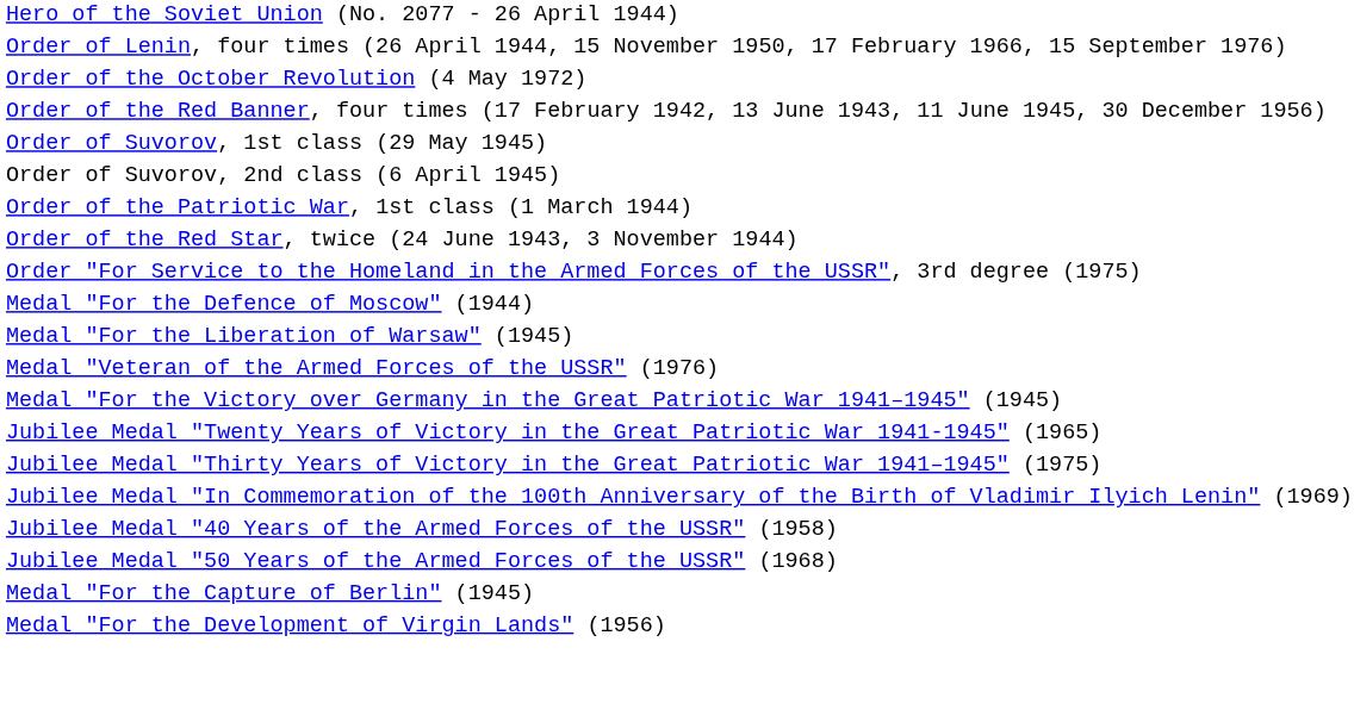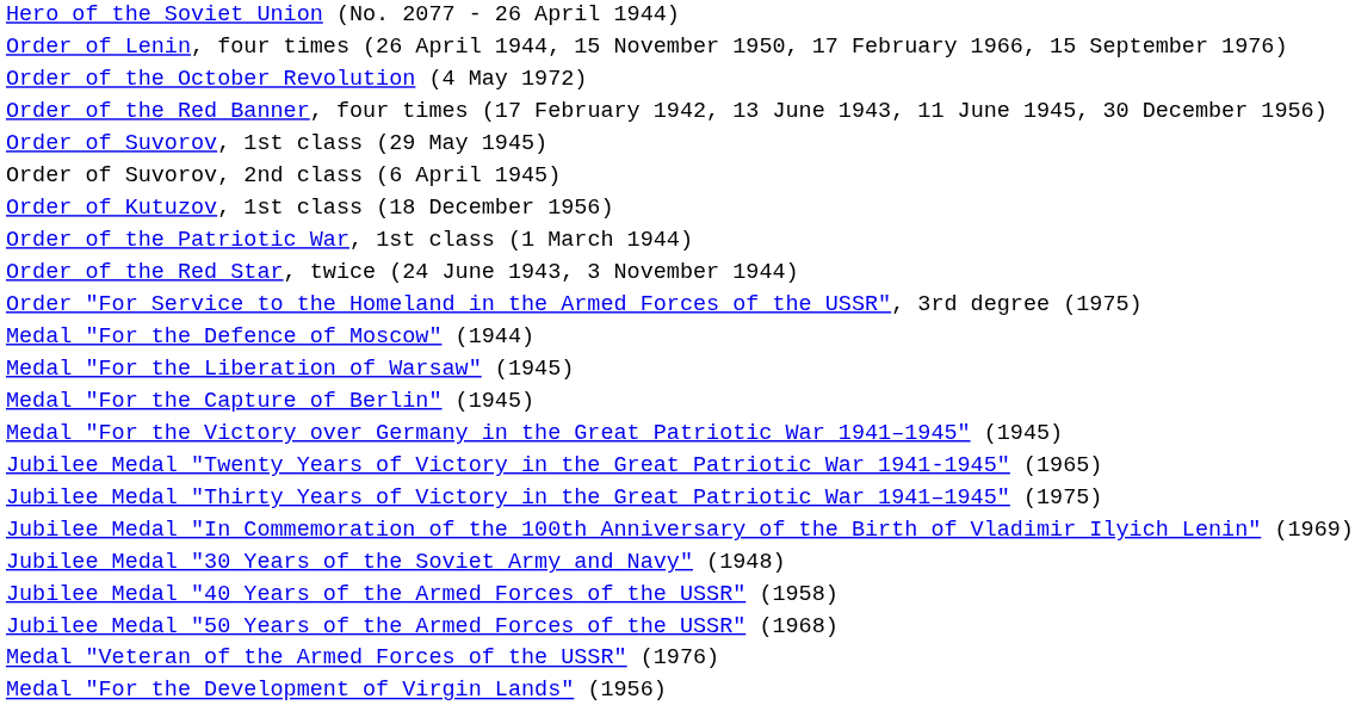+ row: Order of Kutuzov, 1st class (18 December 1956)
rows swapped: Medal "For the Capture of Berlin" (1945) <-> Medal "Veteran of the Armed Forces of the USSR" (1976)
+ row: Jubilee Medal "30 Years of the Soviet Army and Navy" (1948)
